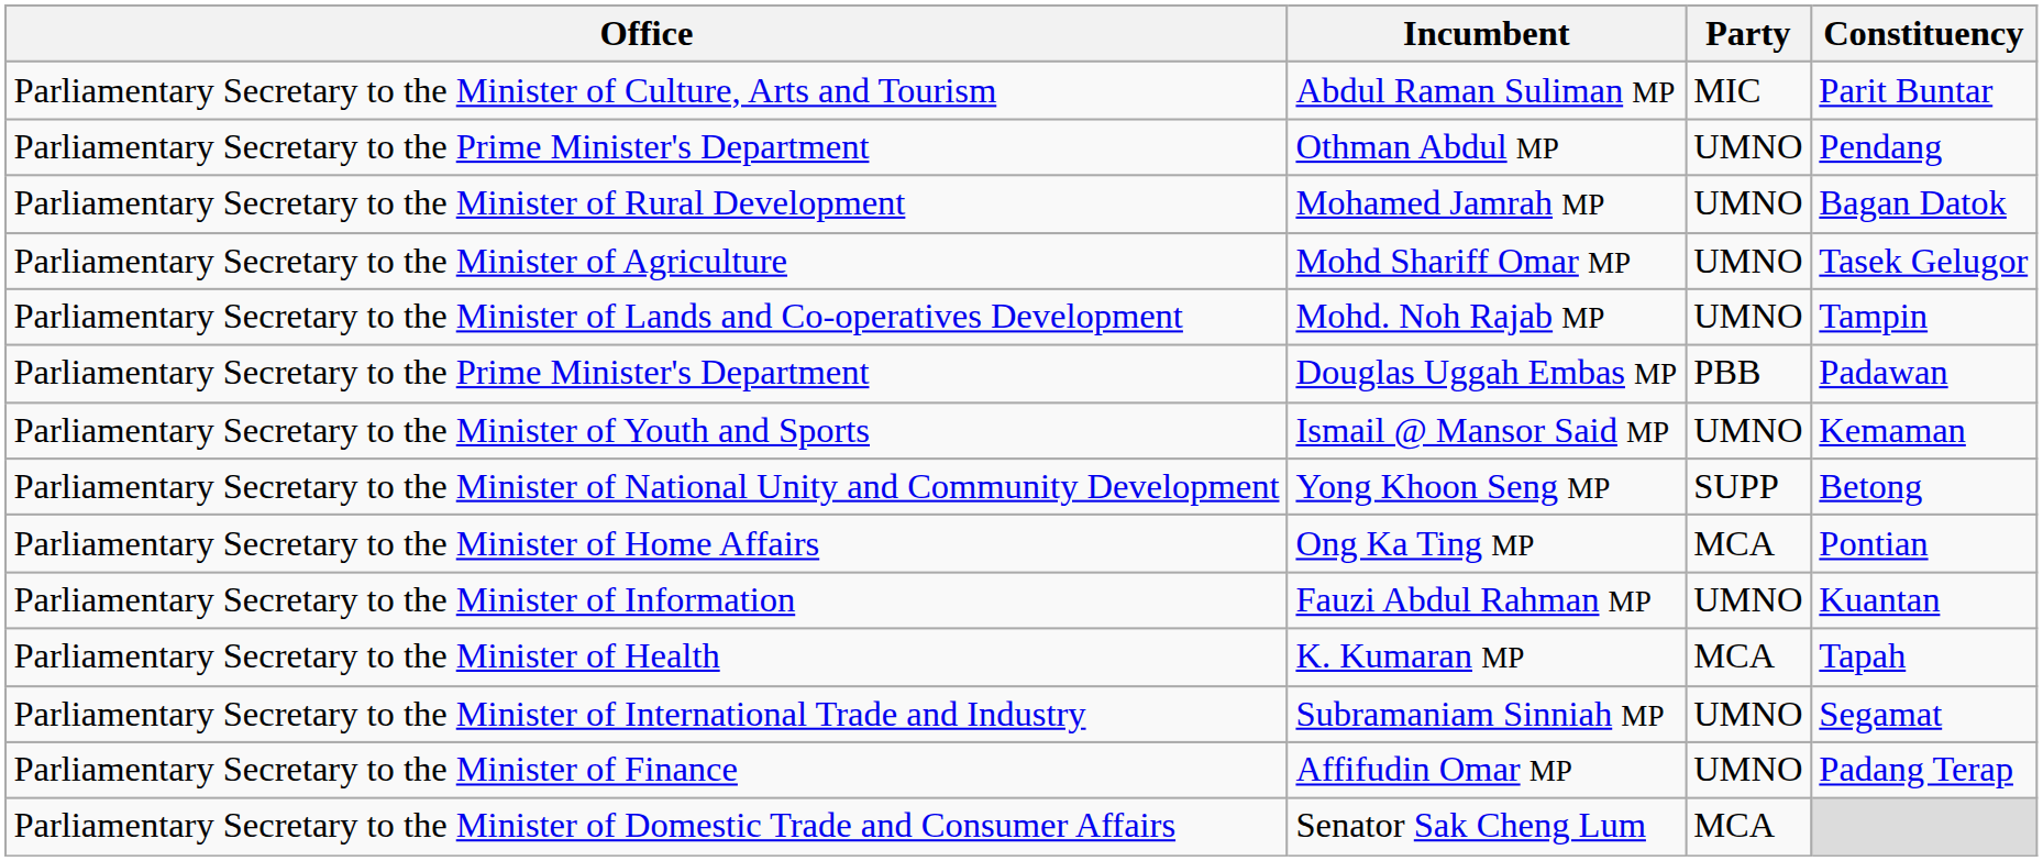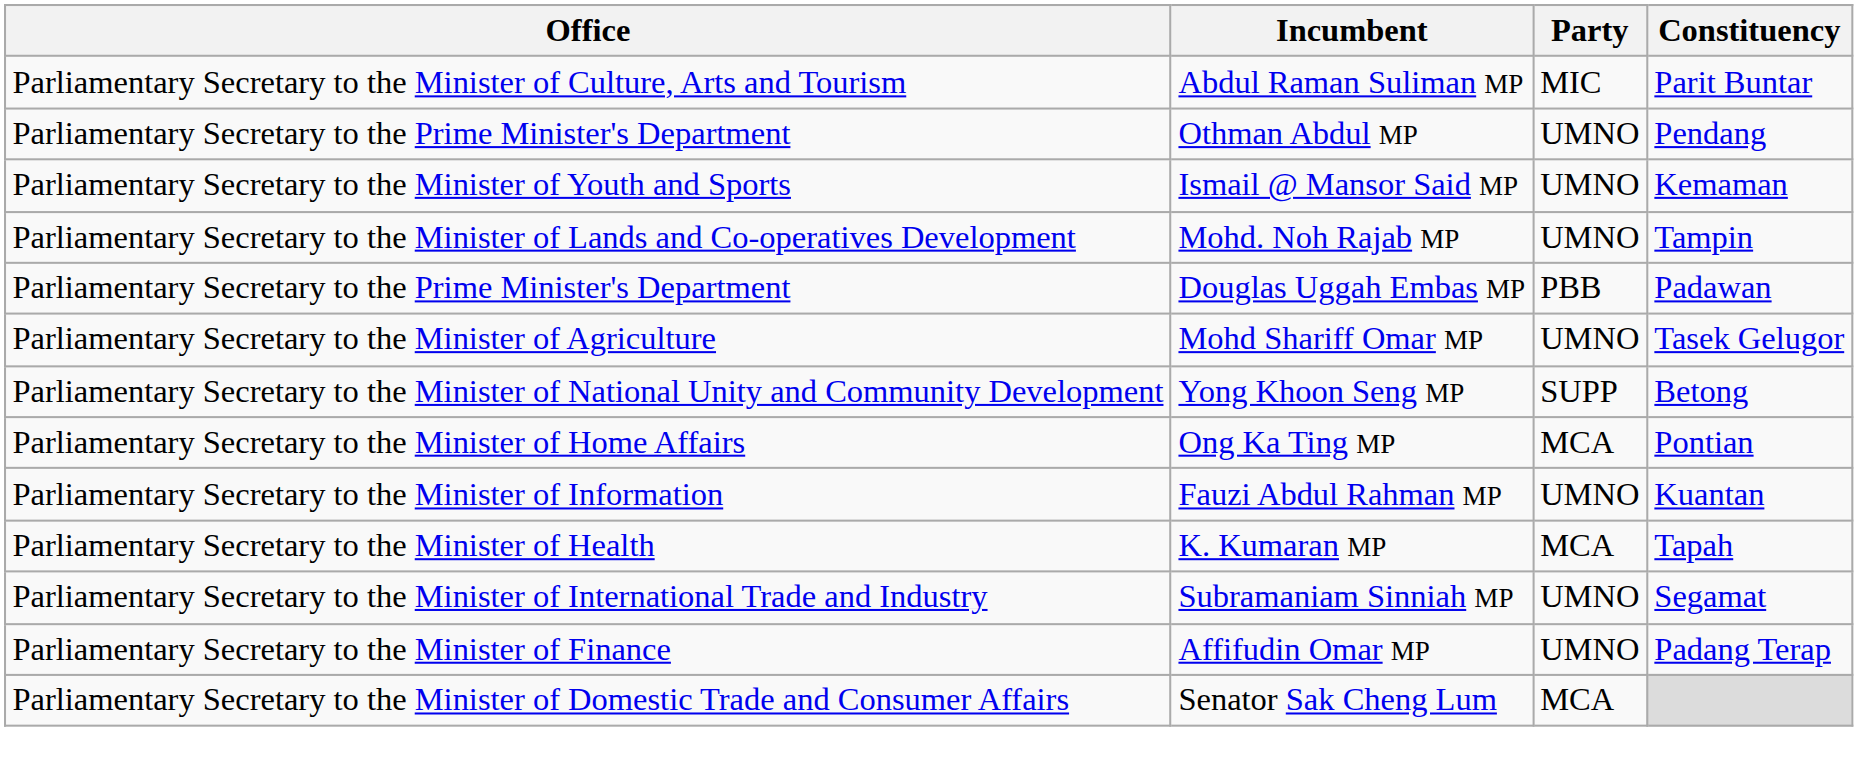- row: Parliamentary Secretary to the Minister of Rural Development | Mohamed Jamrah MP | UMNO | Bagan Datok
rows swapped: Ismail @ Mansor Said MP <-> Mohd Shariff Omar MP
